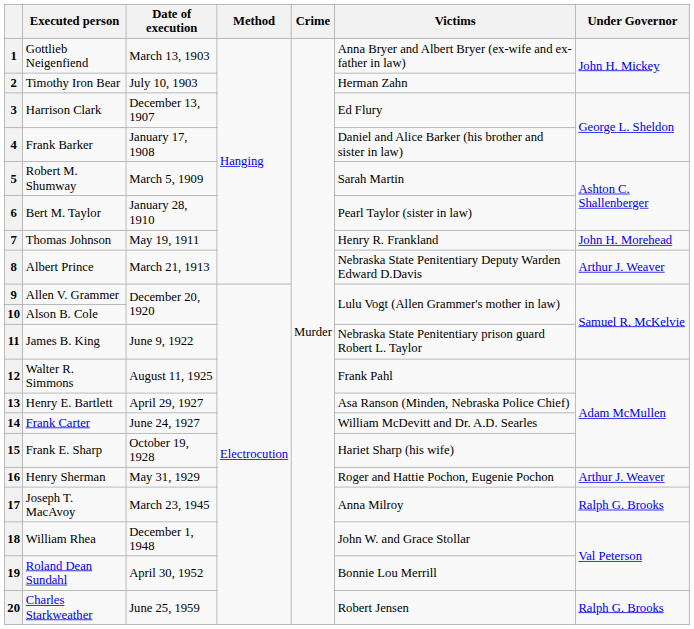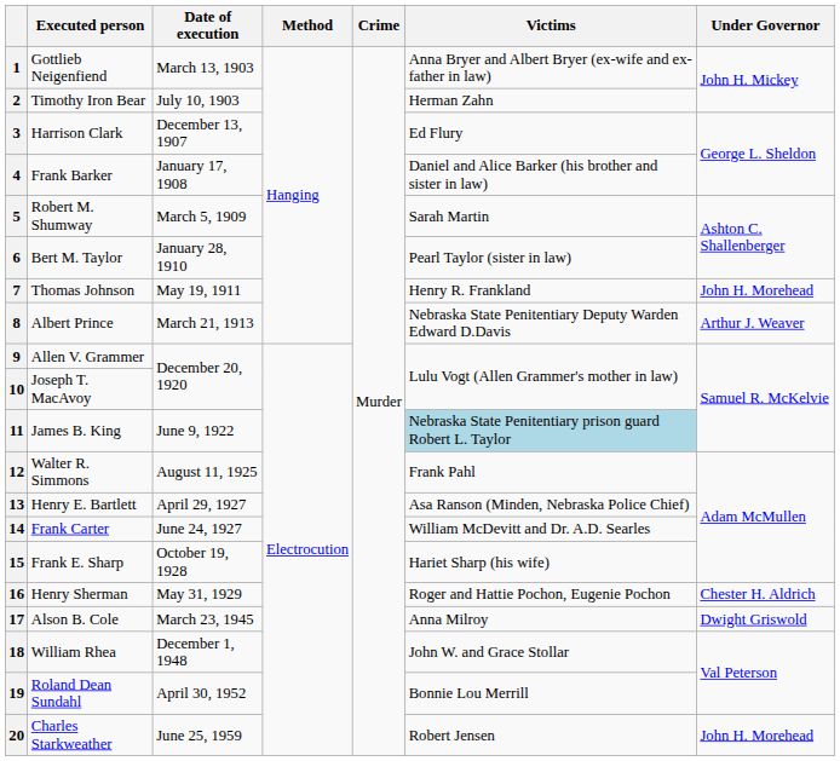10 | Executed person: Alson B. Cole -> Joseph T. MacAvoy
11 | Victims: no background -> lightblue background
16 | Under Governor: Arthur J. Weaver -> Chester H. Aldrich
17 | Executed person: Joseph T. MacAvoy -> Alson B. Cole
17 | Under Governor: Ralph G. Brooks -> Dwight Griswold
20 | Under Governor: Ralph G. Brooks -> John H. Morehead
